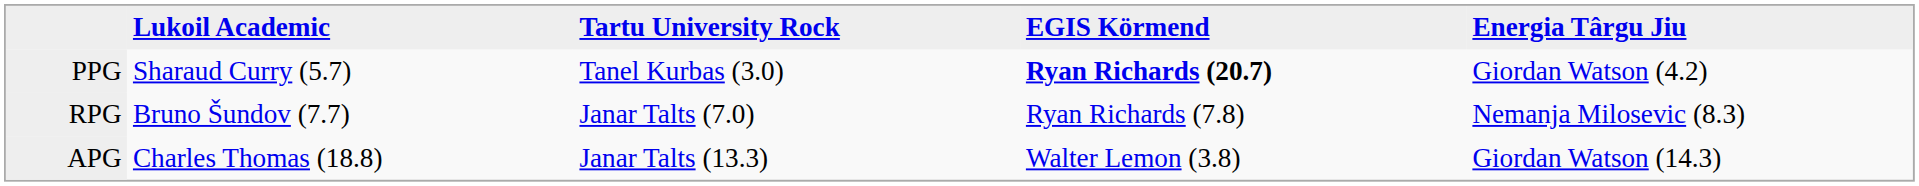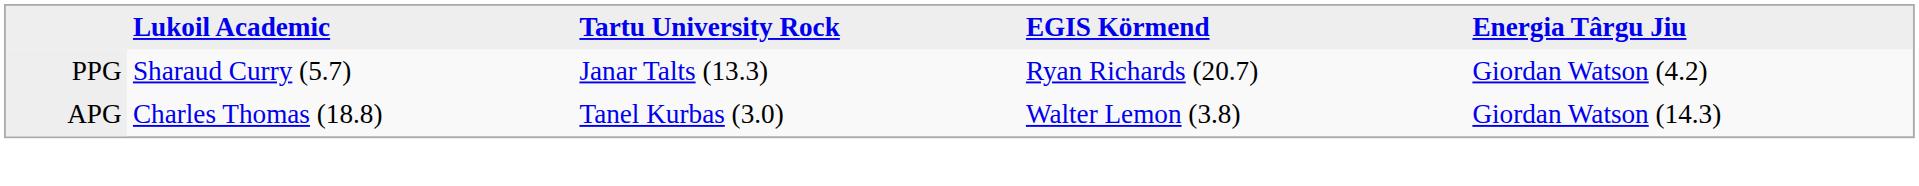PPG | Tartu University Rock: Tanel Kurbas (3.0) -> Janar Talts (13.3)
PPG | EGIS Körmend: bold -> normal
- row: RPG | Bruno Šundov (7.7) | Janar Talts (7.0) | Ryan Richards (7.8) | Nemanja Milosevic (8.3)
APG | Tartu University Rock: Janar Talts (13.3) -> Tanel Kurbas (3.0)
